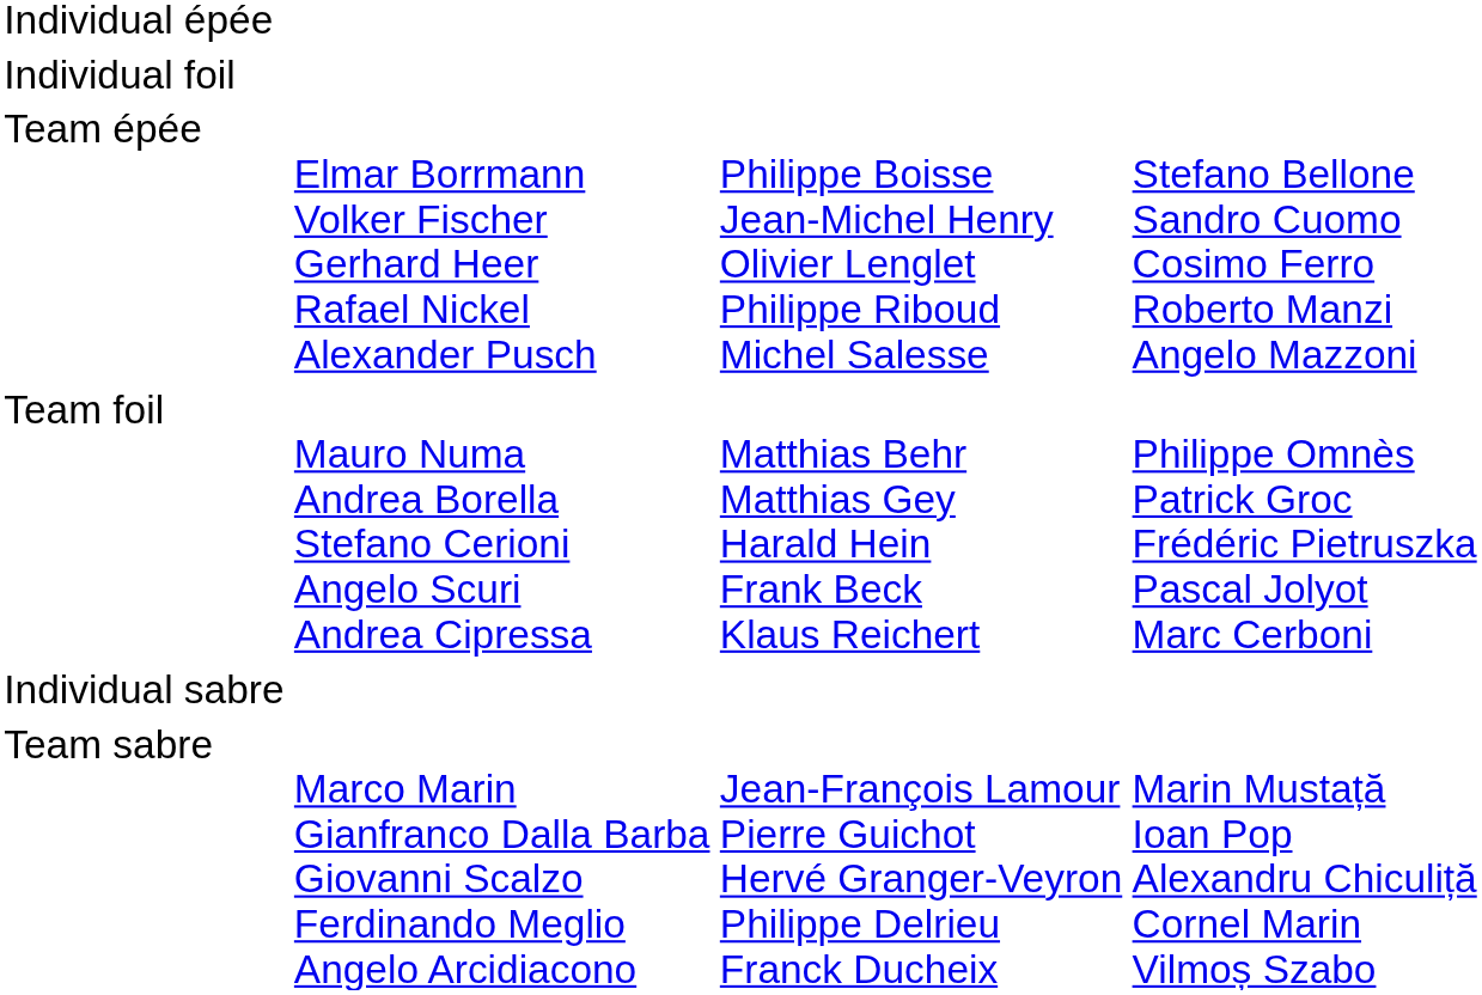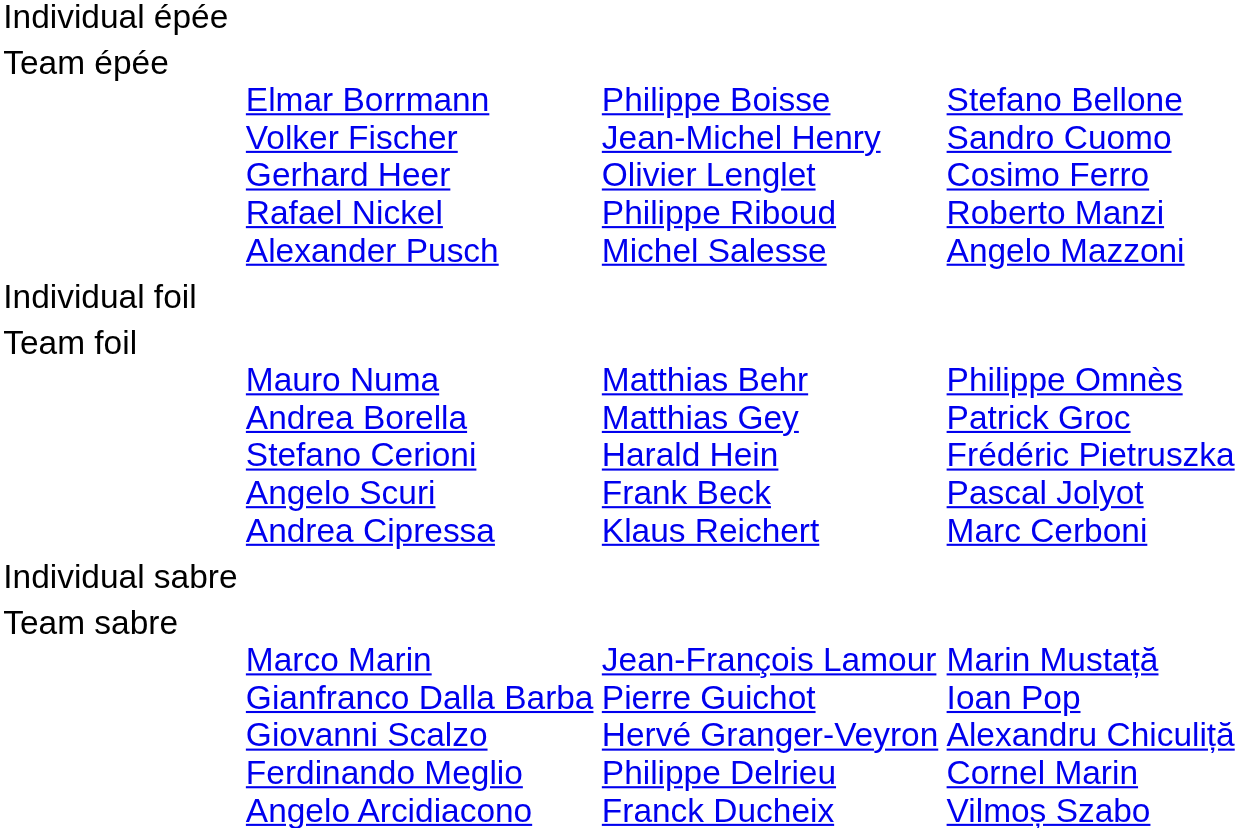rows swapped: Team épée <-> Individual foil
